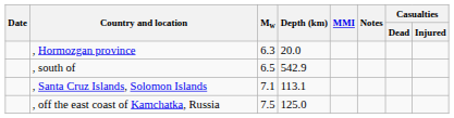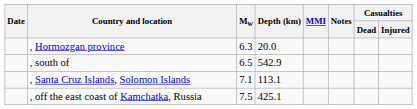, off the east coast of Kamchatka, Russia | Depth (km): 125.0 -> 425.1
